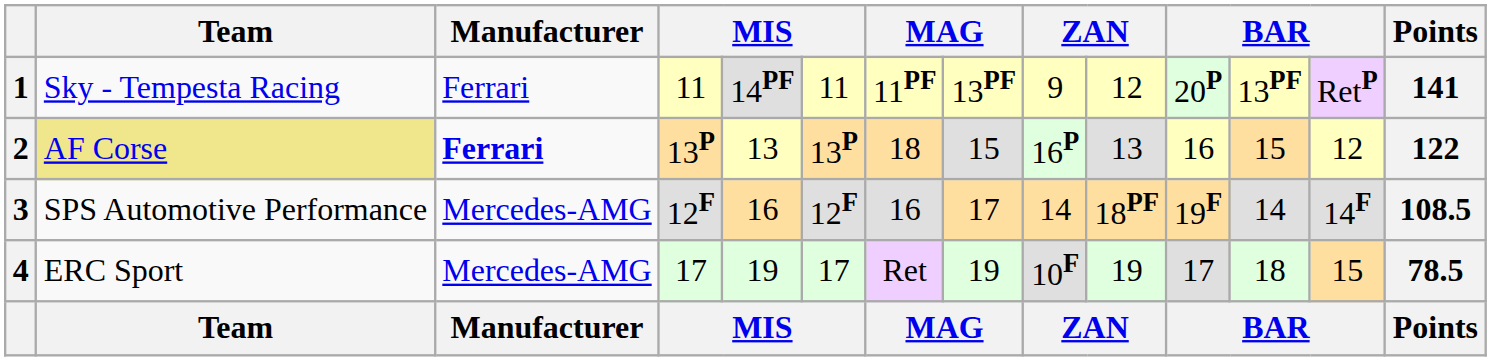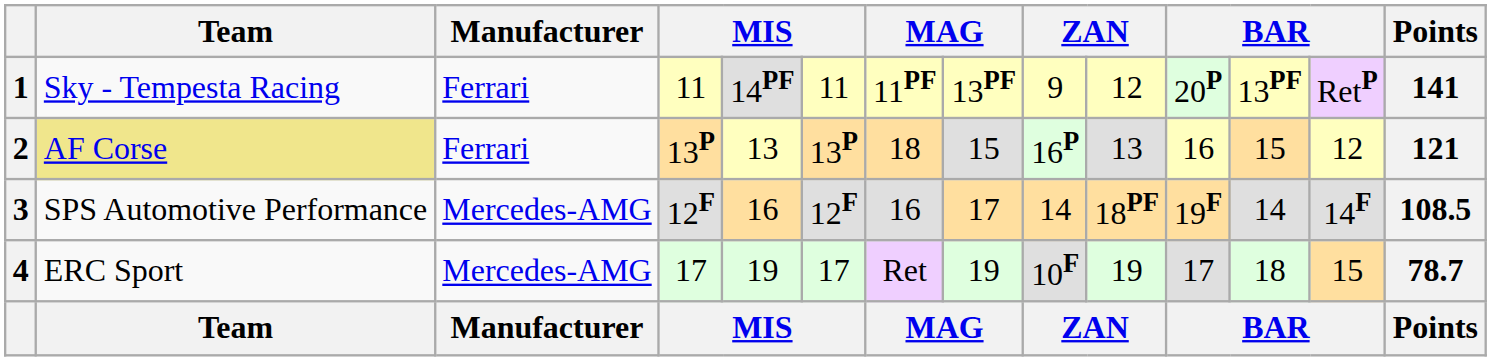2 | Manufacturer: bold -> normal
2 | Points: 122 -> 121
4 | Points: 78.5 -> 78.7
